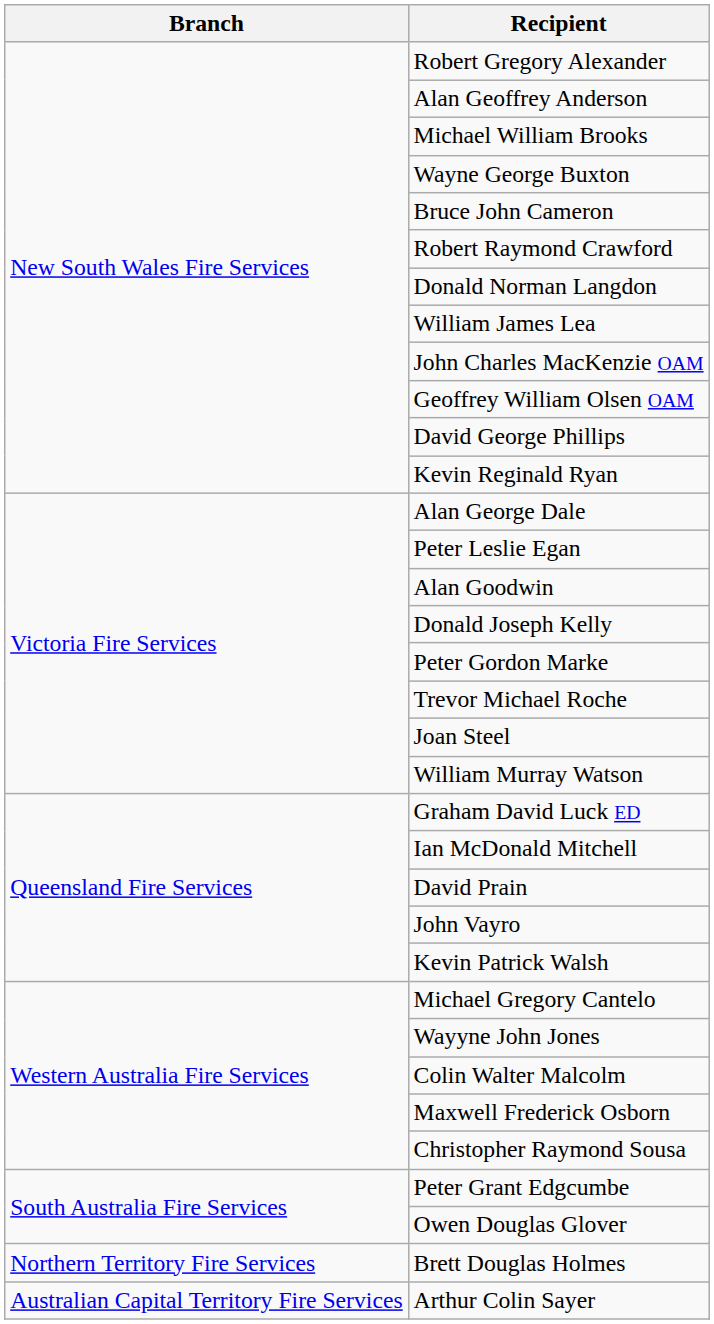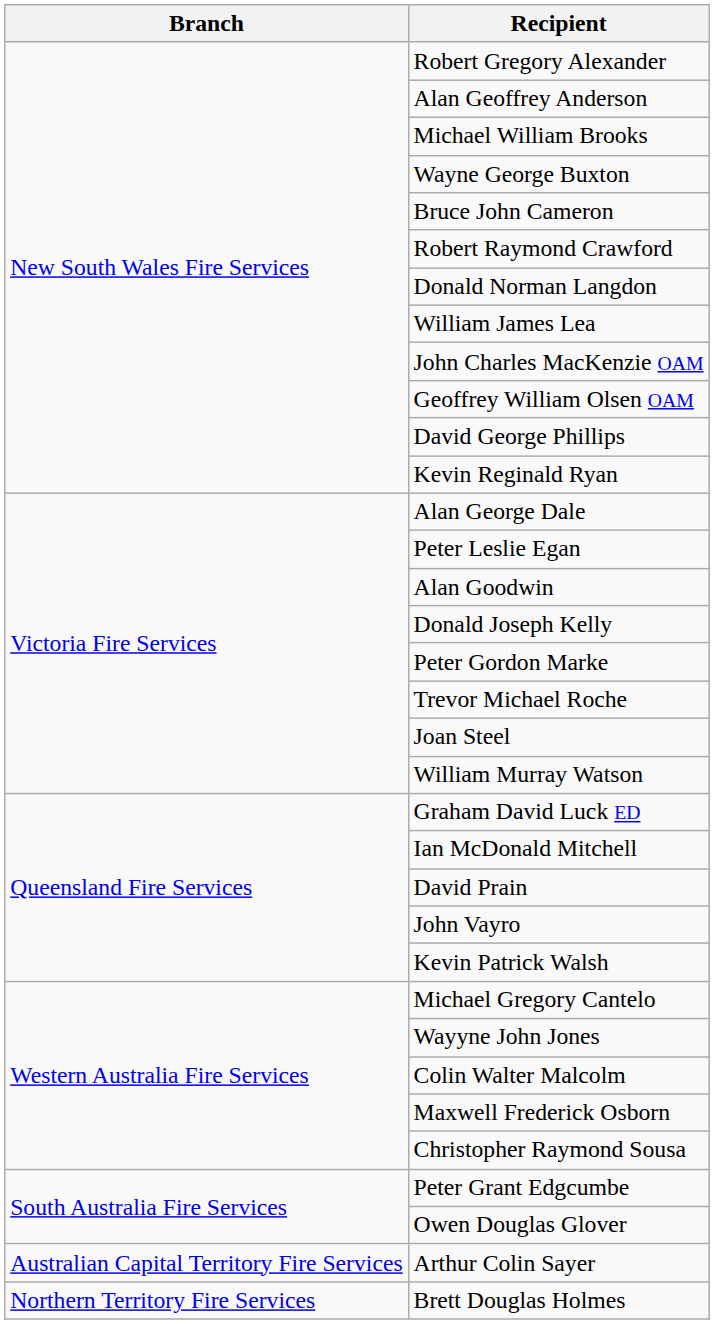rows swapped: Arthur Colin Sayer <-> Brett Douglas Holmes
